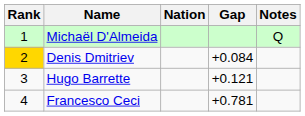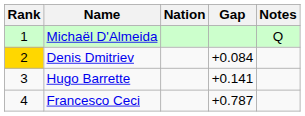Hugo Barrette | Gap: +0.121 -> +0.141
Francesco Ceci | Gap: +0.781 -> +0.787
